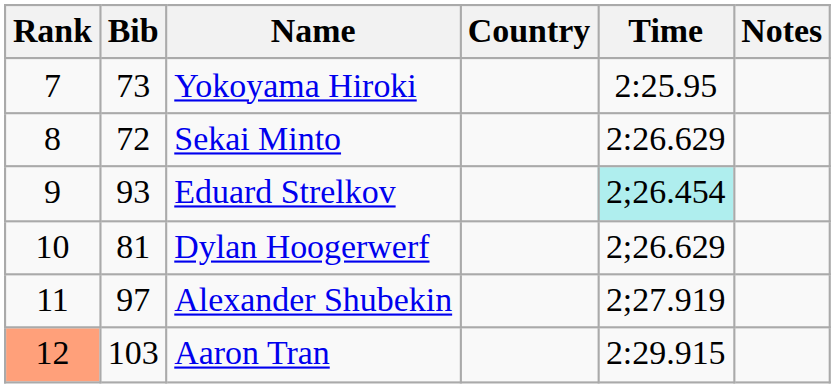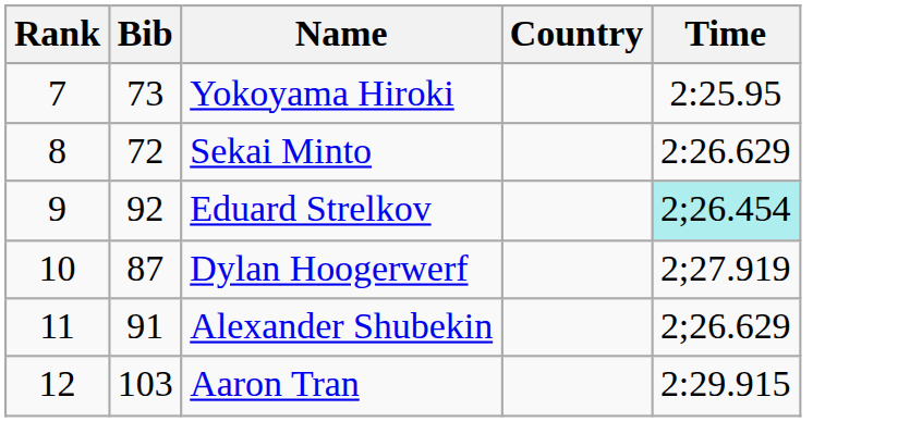- column: Notes
Eduard Strelkov | Bib: 93 -> 92
Dylan Hoogerwerf | Bib: 81 -> 87
Dylan Hoogerwerf | Time: 2;26.629 -> 2;27.919
Alexander Shubekin | Bib: 97 -> 91
Alexander Shubekin | Time: 2;27.919 -> 2;26.629
Aaron Tran | Rank: lightsalmon background -> no background
